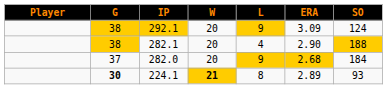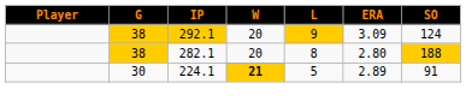282.1 | L: 4 -> 8
282.1 | ERA: 2.90 -> 2.80
- row: 37 | 282.0 | 20 | 9 | 2.68 | 184
224.1 | G: bold -> normal
224.1 | L: 8 -> 5
224.1 | SO: 93 -> 91
